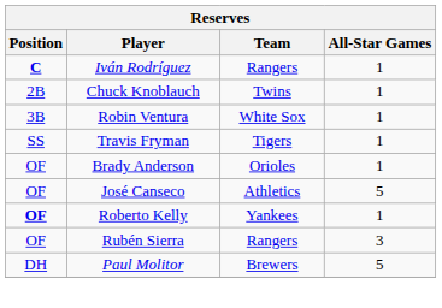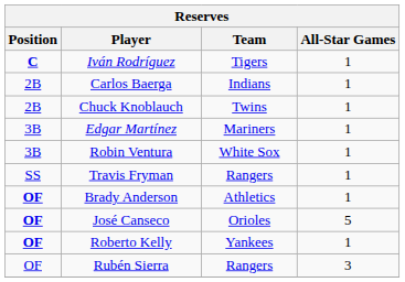Iván Rodríguez | Team: Rangers -> Tigers
+ row: 2B | Carlos Baerga | Indians | 1
+ row: 3B | Edgar Martínez | Mariners | 1
Travis Fryman | Team: Tigers -> Rangers
Brady Anderson | Position: normal -> bold
Brady Anderson | Team: Orioles -> Athletics
José Canseco | Position: normal -> bold
José Canseco | Team: Athletics -> Orioles
- row: DH | Paul Molitor | Brewers | 5
